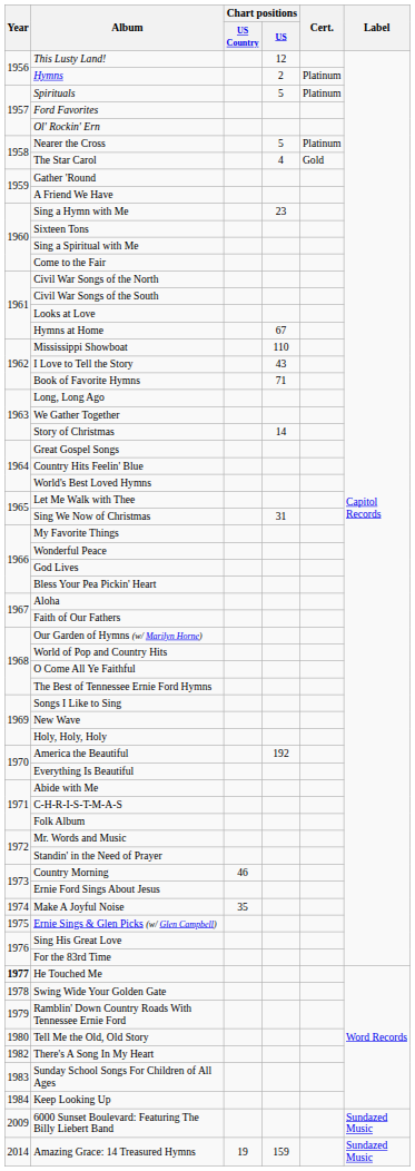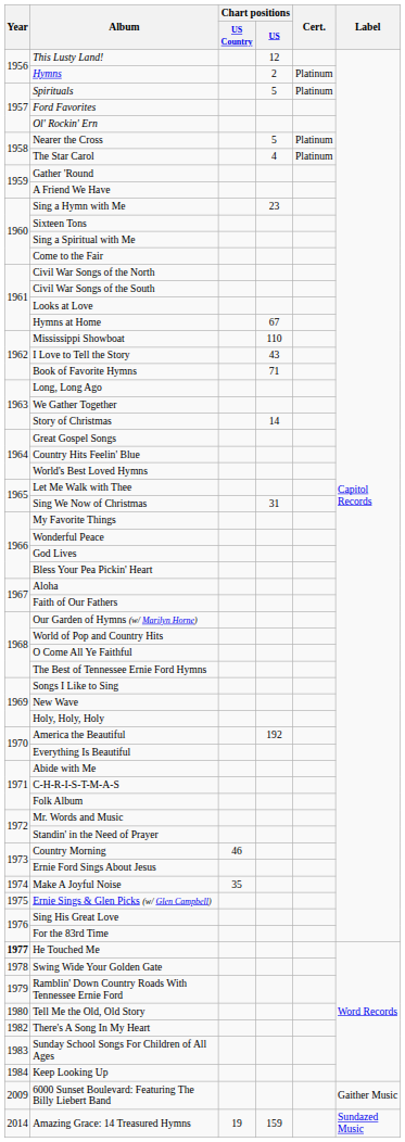The Star Carol | Cert.: Gold -> Platinum
6000 Sunset Boulevard: Featuring The Billy Liebert Band | Label: Sundazed Music -> Gaither Music
